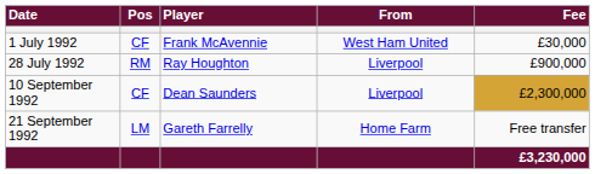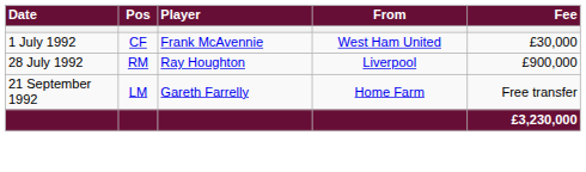- row: 10 September 1992 | CF | Dean Saunders | Liverpool | £2,300,000
